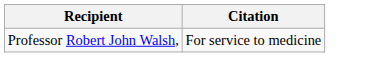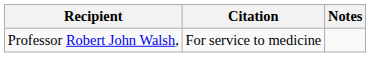+ column: Notes
